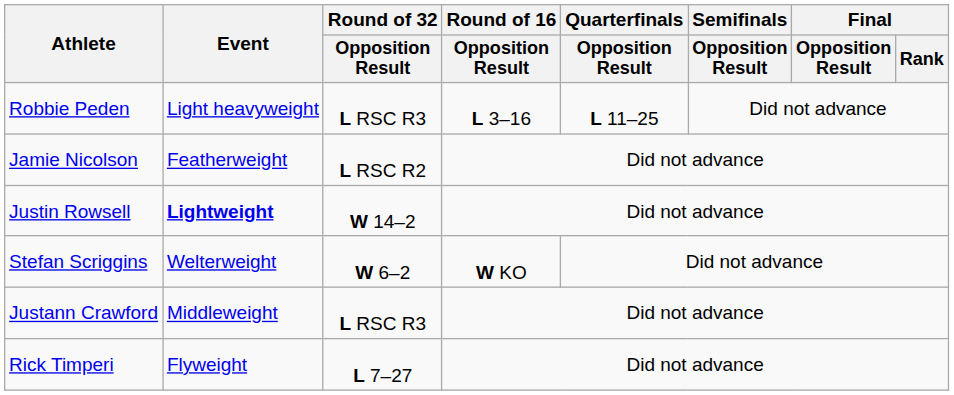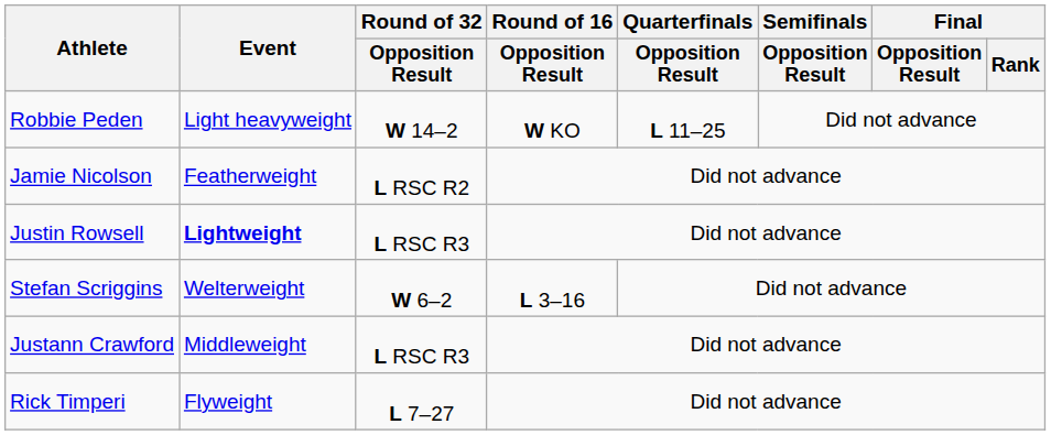Robbie Peden | Round of 32 / Opposition Result: L RSC R3 -> W 14–2
Robbie Peden | Round of 16 / Opposition Result: L 3–16 -> W KO
Justin Rowsell | Round of 32 / Opposition Result: W 14–2 -> L RSC R3
Stefan Scriggins | Round of 16 / Opposition Result: W KO -> L 3–16
